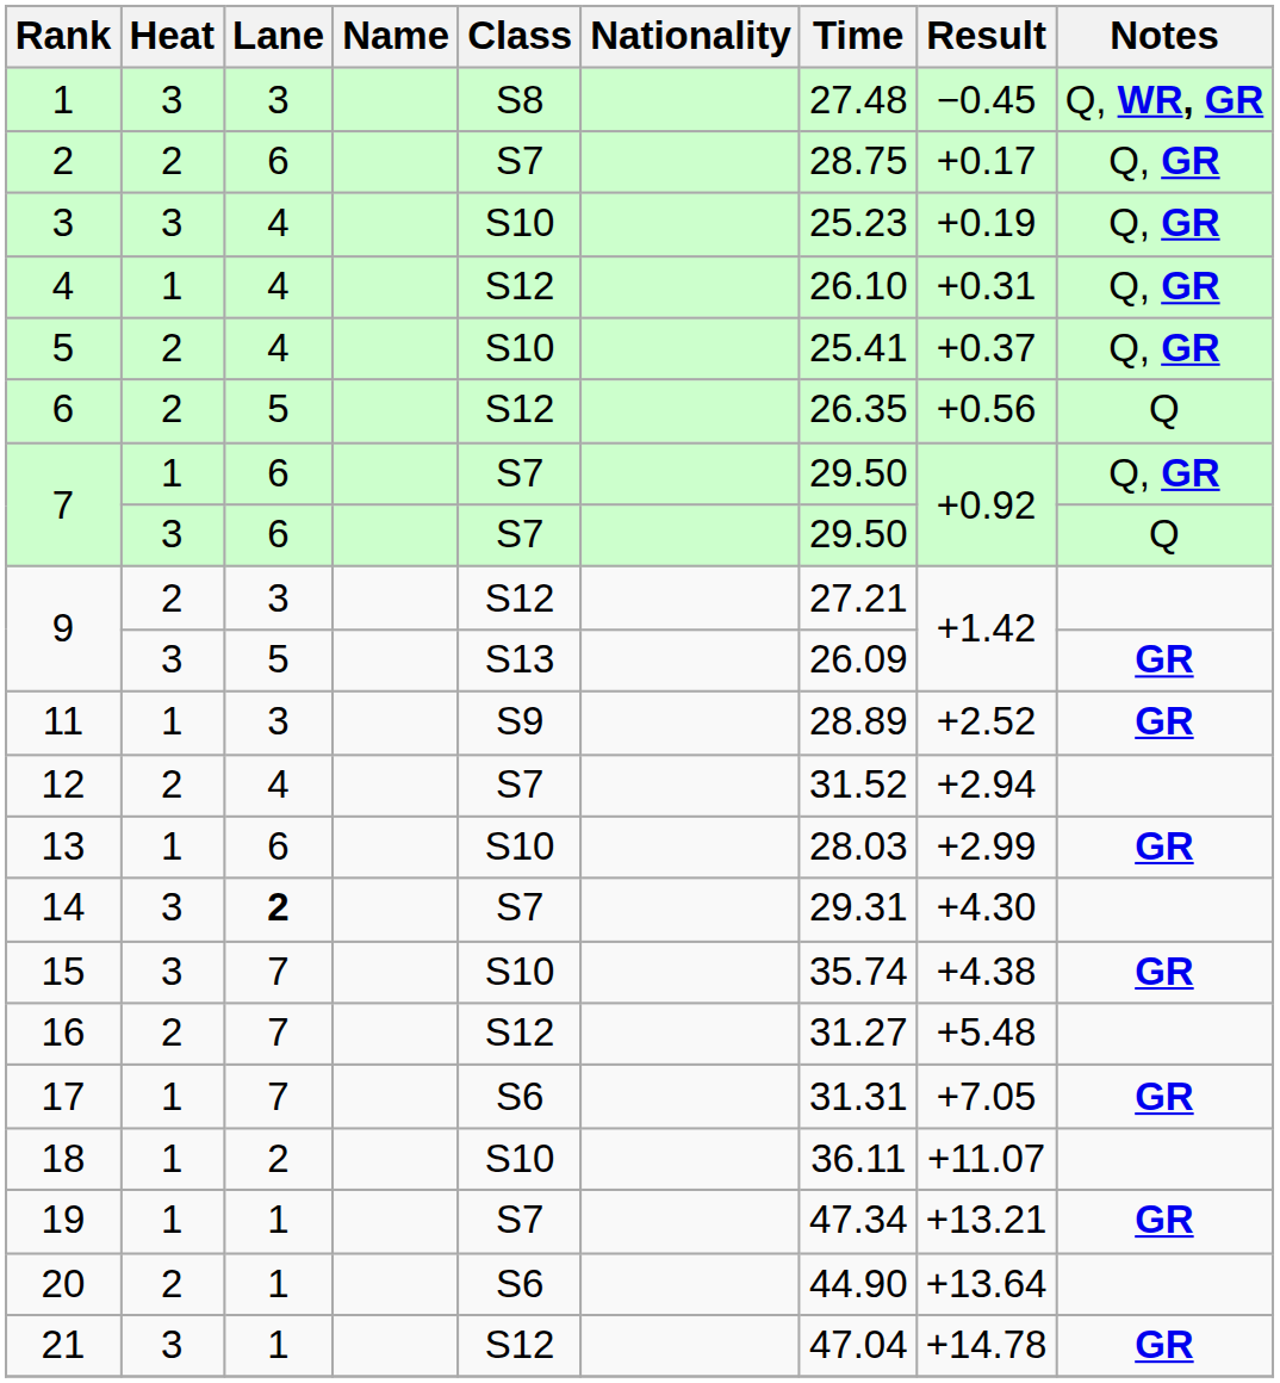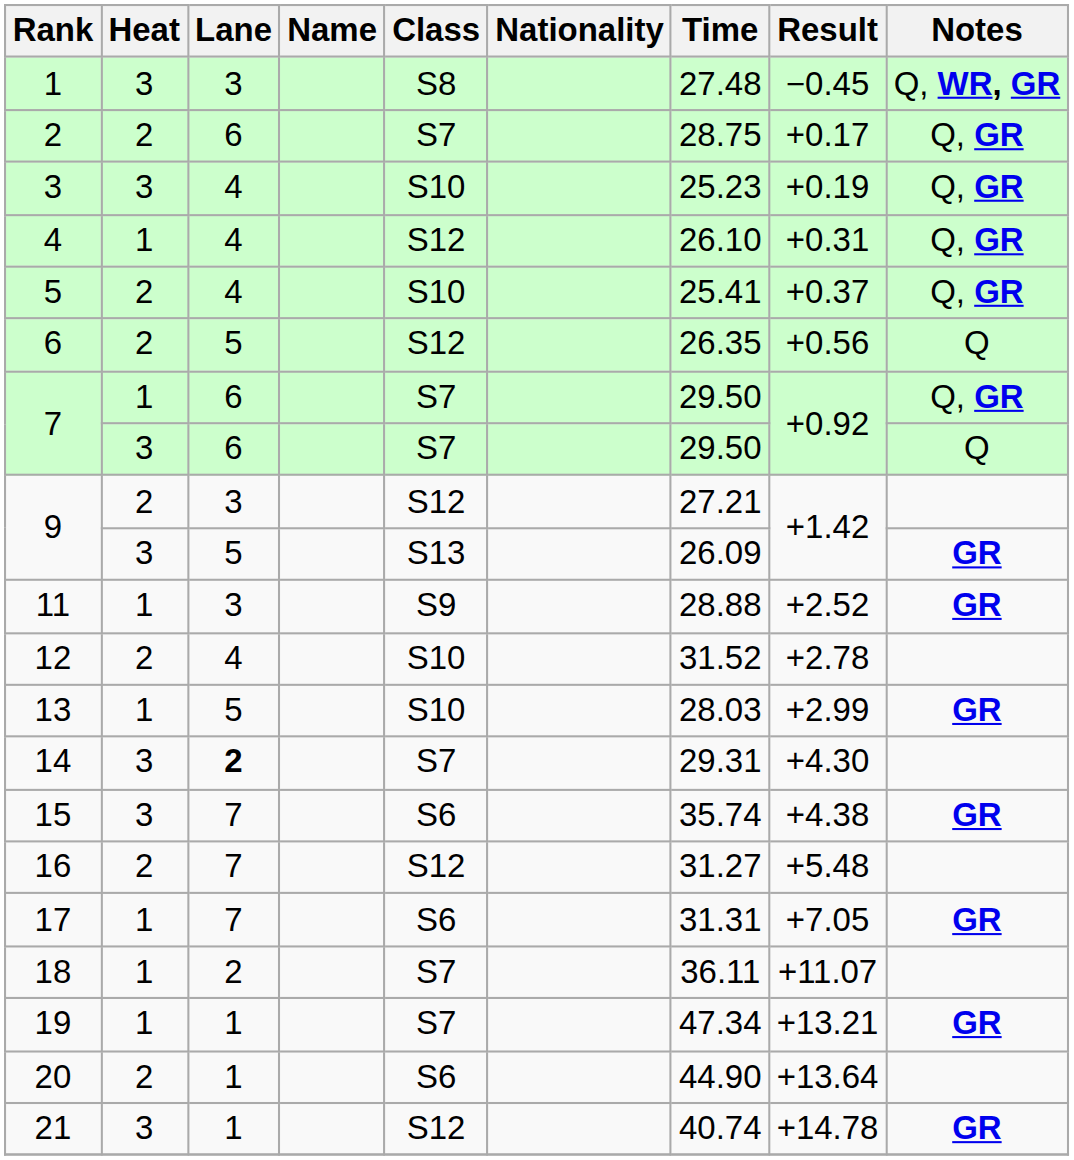11 | Time: 28.89 -> 28.88
12 | Class: S7 -> S10
12 | Result: +2.94 -> +2.78
13 | Lane: 6 -> 5
15 | Class: S10 -> S6
18 | Class: S10 -> S7
21 | Time: 47.04 -> 40.74
